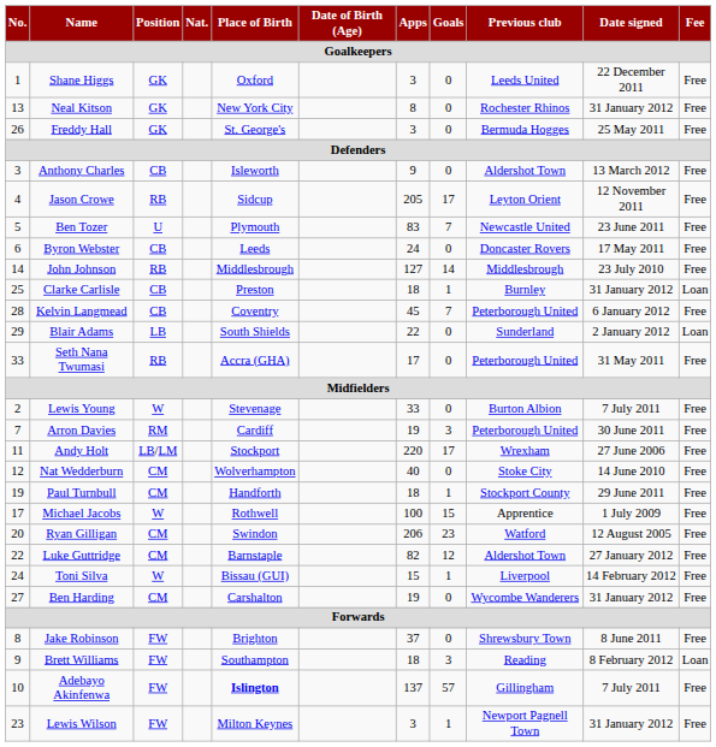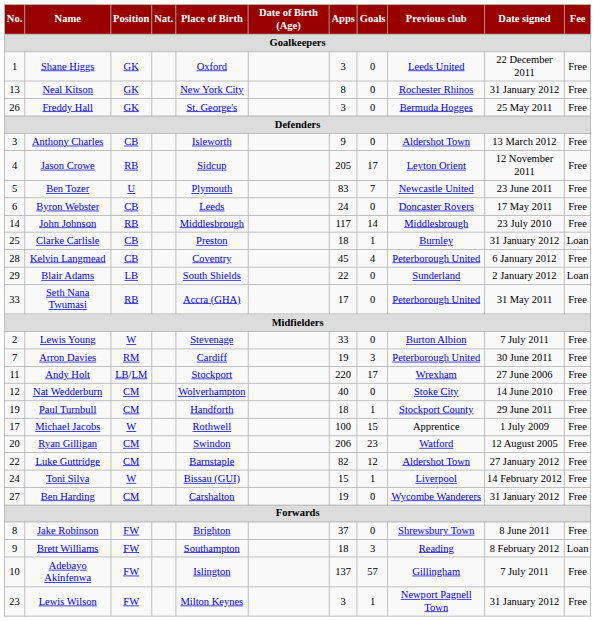John Johnson | Apps: 127 -> 117
Kelvin Langmead | Goals: 7 -> 4
Adebayo Akinfenwa | Place of Birth: bold -> normal
